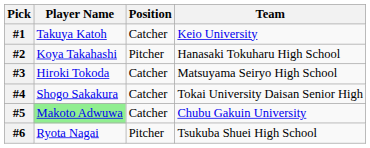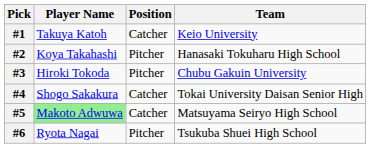#3 | Position: Catcher -> Pitcher
#3 | Team: Matsuyama Seiryo High School -> Chubu Gakuin University
#5 | Team: Chubu Gakuin University -> Matsuyama Seiryo High School
